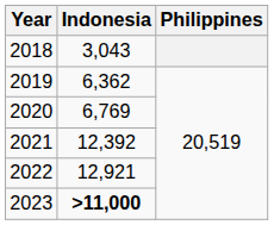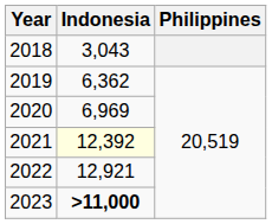2020 | Indonesia: 6,769 -> 6,969
2021 | Indonesia: no background -> lightyellow background
